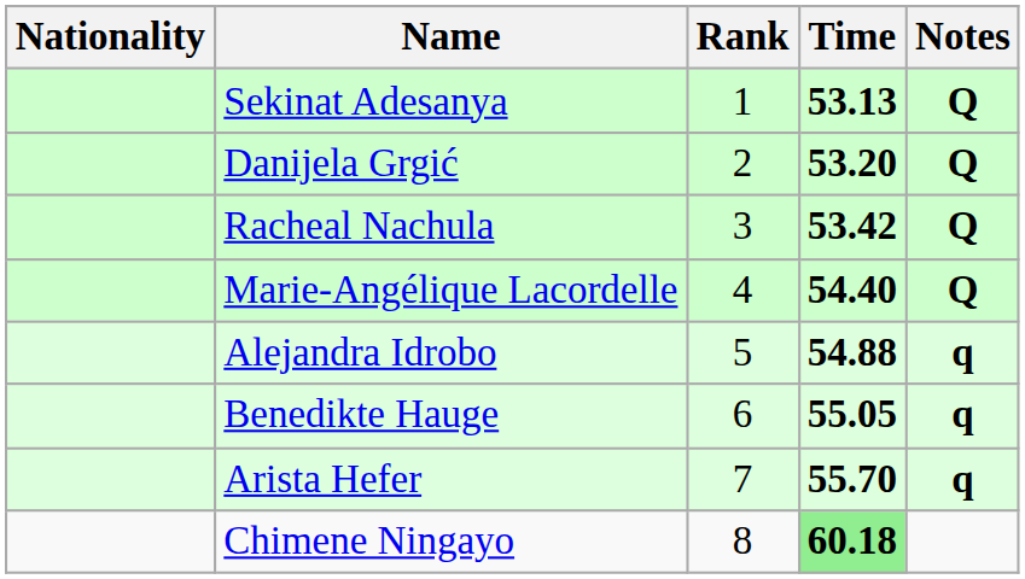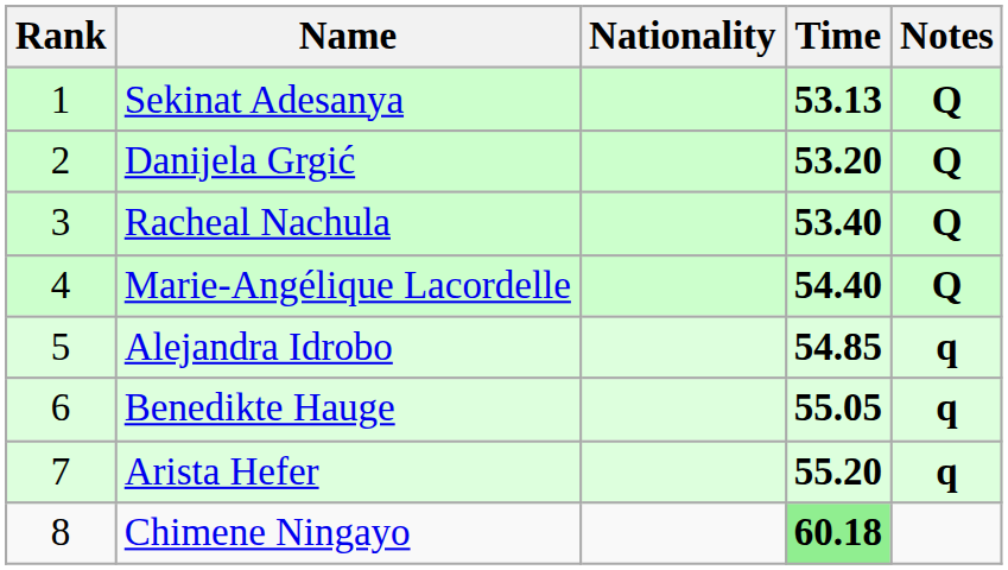columns swapped: Rank <-> Nationality
Racheal Nachula | Time: 53.42 -> 53.40
Alejandra Idrobo | Time: 54.88 -> 54.85
Arista Hefer | Time: 55.70 -> 55.20
